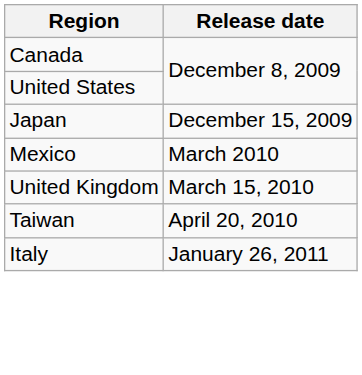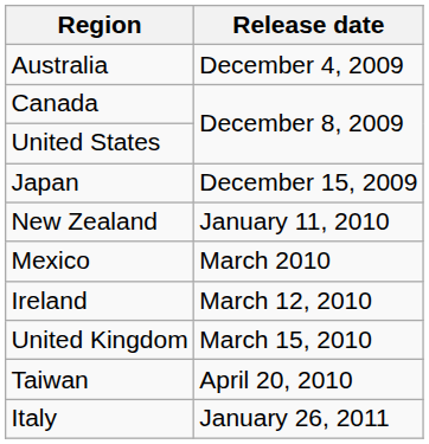+ row: Australia | December 4, 2009
+ row: New Zealand | January 11, 2010
+ row: Ireland | March 12, 2010
